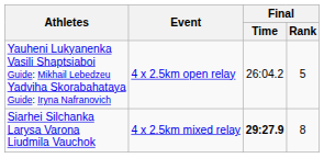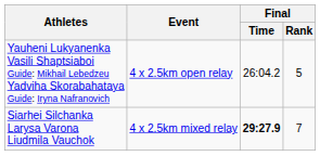Siarhei Silchanka Larysa Varona Liudmila Vauchok | Final / Rank: 8 -> 7
